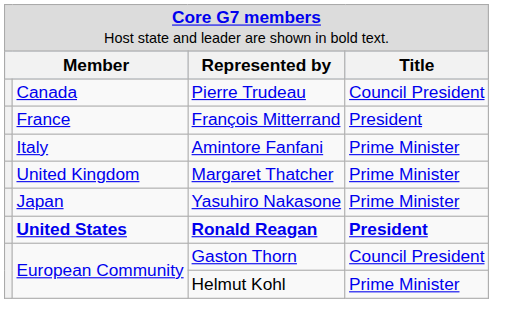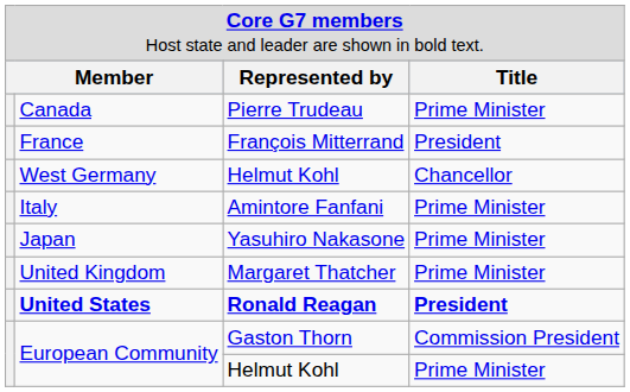Canada | column 4: Council President -> Prime Minister
+ row: West Germany | Helmut Kohl | Chancellor
rows swapped: Japan <-> United Kingdom
European Community / Gaston Thorn | column 4: Council President -> Commission President
